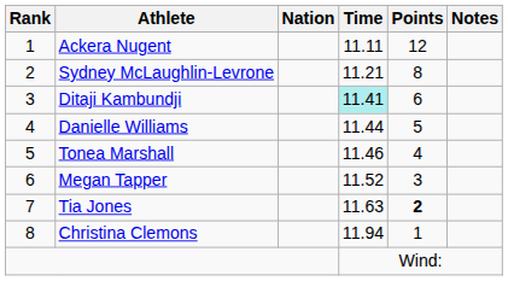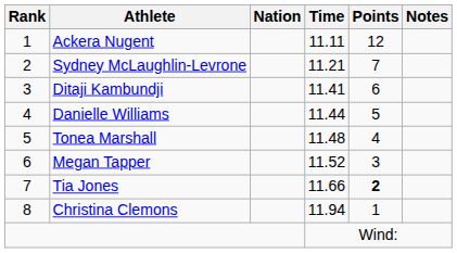Sydney McLaughlin-Levrone | Points: 8 -> 7
Ditaji Kambundji | Time: paleturquoise background -> no background
Tonea Marshall | Time: 11.46 -> 11.48
Tia Jones | Time: 11.63 -> 11.66
